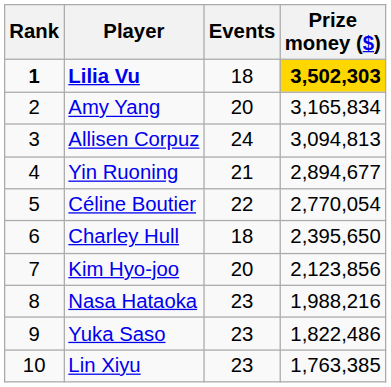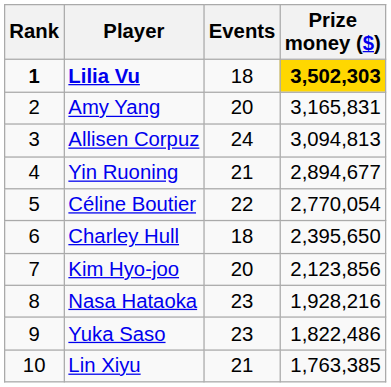Amy Yang | Prize money ($): 3,165,834 -> 3,165,831
Nasa Hataoka | Prize money ($): 1,988,216 -> 1,928,216
Lin Xiyu | Events: 23 -> 21
